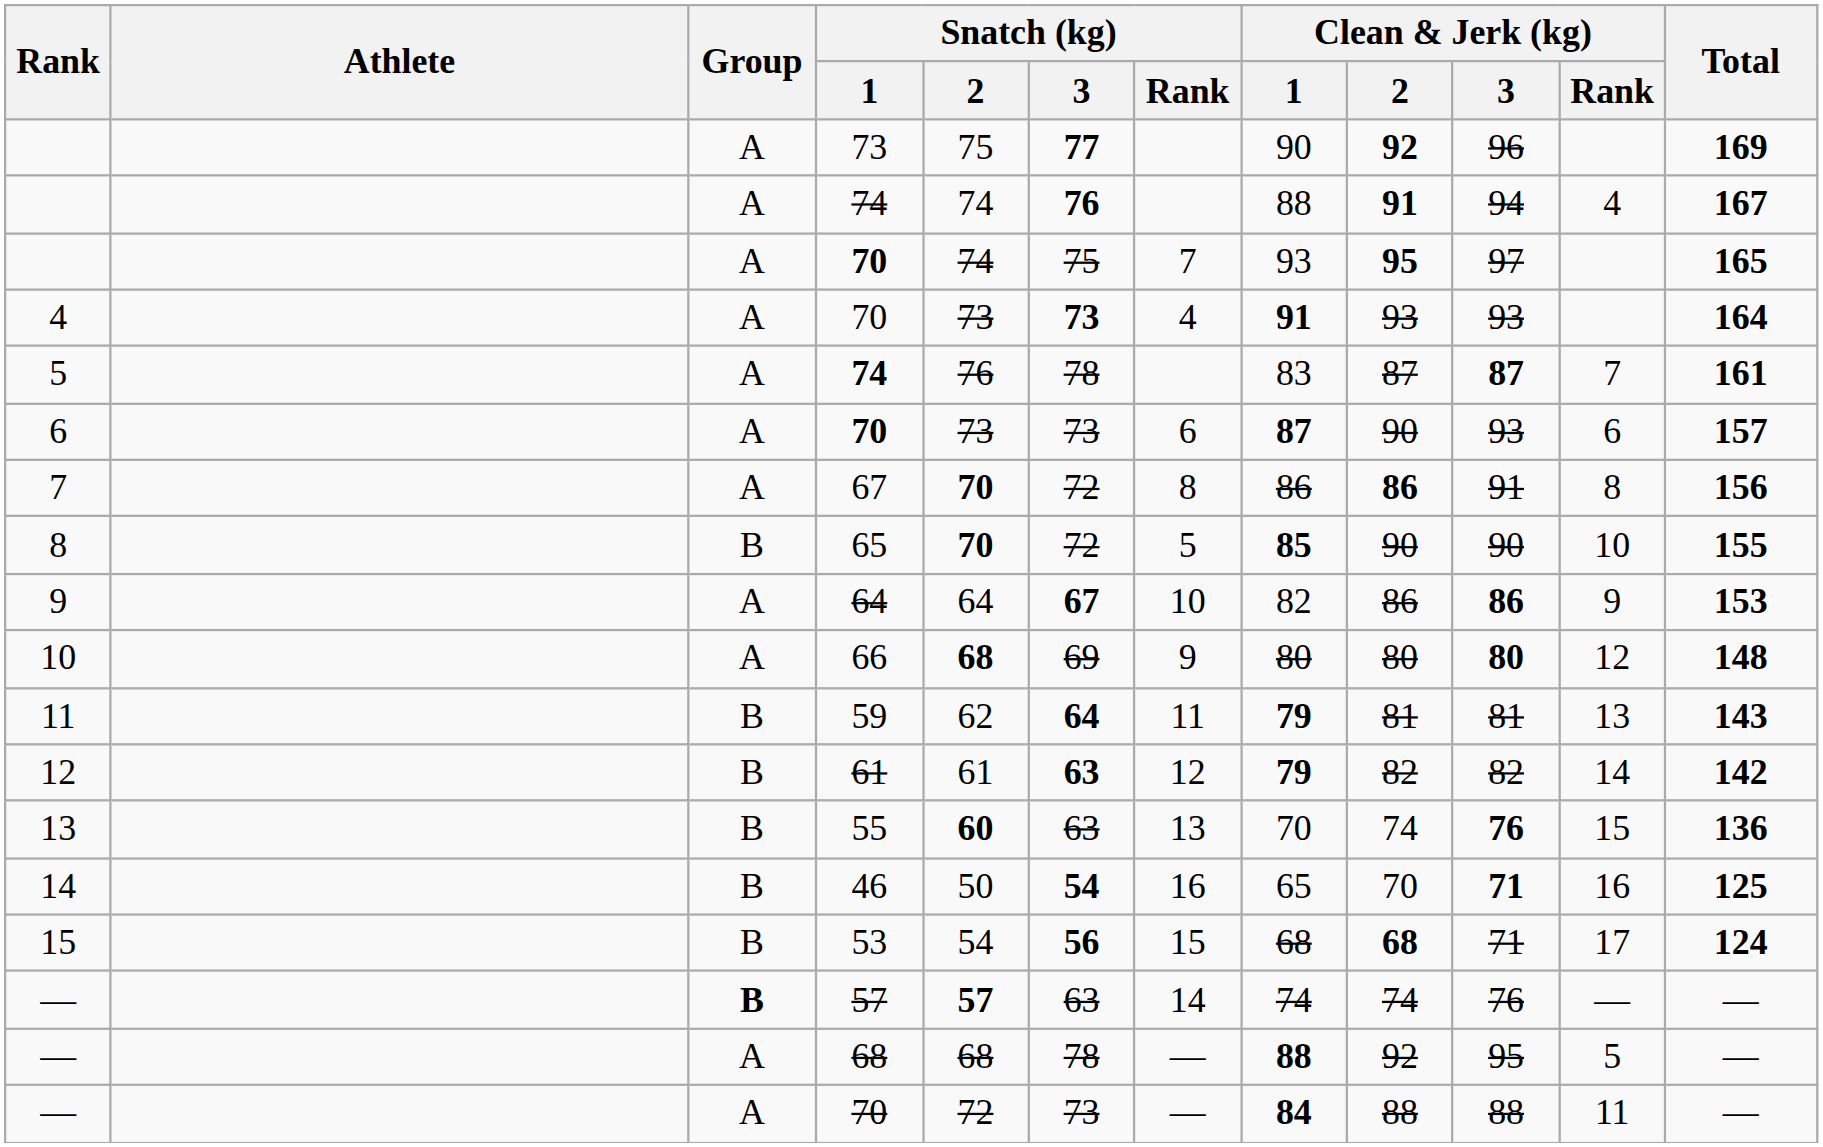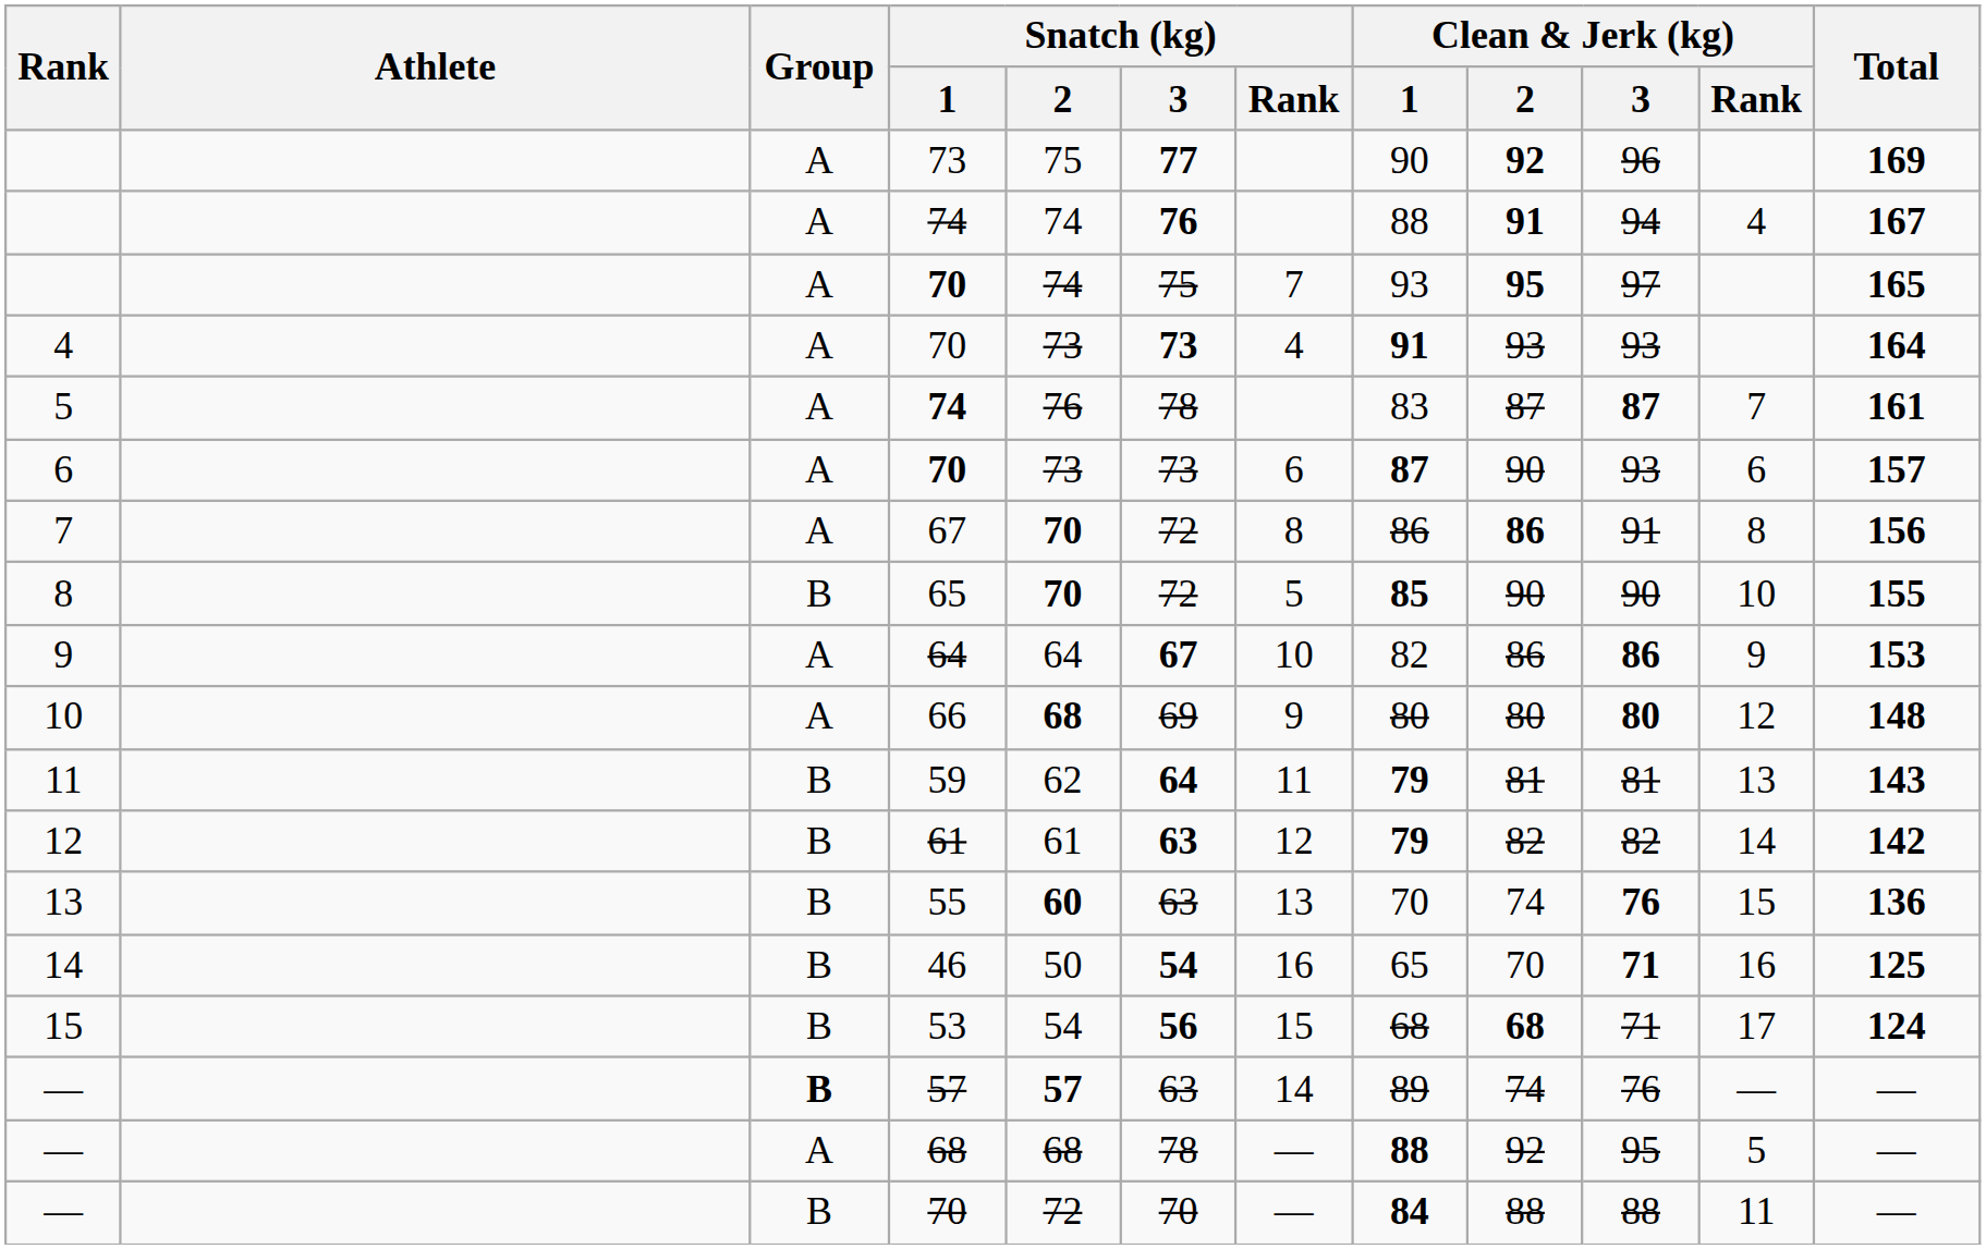— / 57 | Clean & Jerk (kg) / 1: 74 -> 89
— / 70 | Group: A -> B
— / 70 | Snatch (kg) / 3: 73 -> 70
